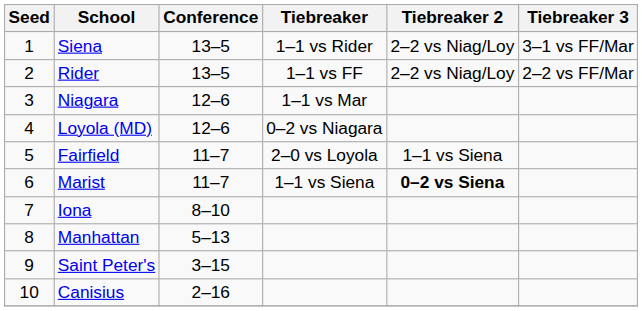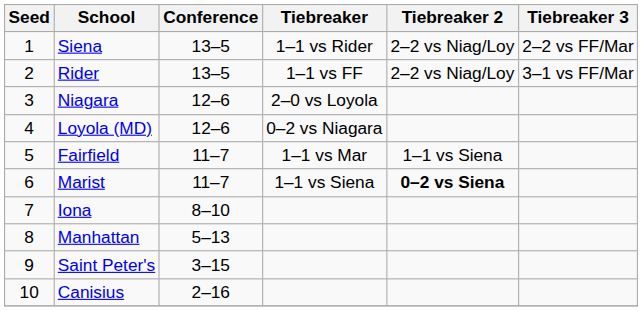Siena | Tiebreaker 3: 3–1 vs FF/Mar -> 2–2 vs FF/Mar
Rider | Tiebreaker 3: 2–2 vs FF/Mar -> 3–1 vs FF/Mar
Niagara | Tiebreaker: 1–1 vs Mar -> 2–0 vs Loyola
Fairfield | Tiebreaker: 2–0 vs Loyola -> 1–1 vs Mar
